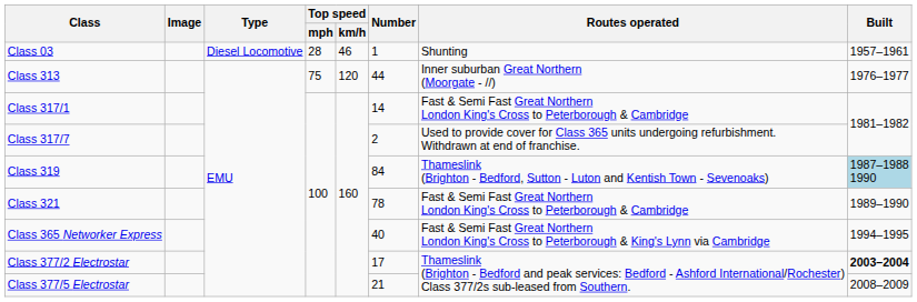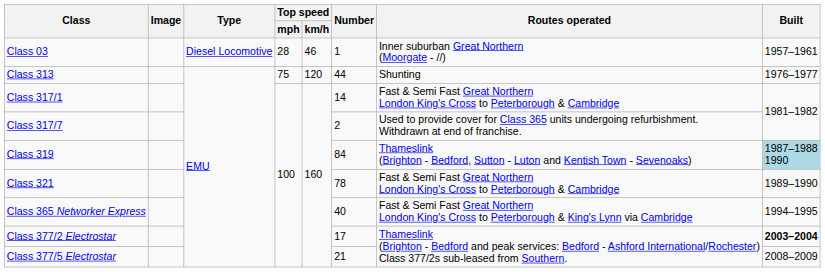Class 03 | Routes operated: Shunting -> Inner suburban Great Northern (Moorgate - //)
Class 313 | Routes operated: Inner suburban Great Northern (Moorgate - //) -> Shunting
